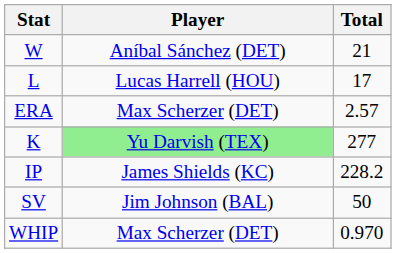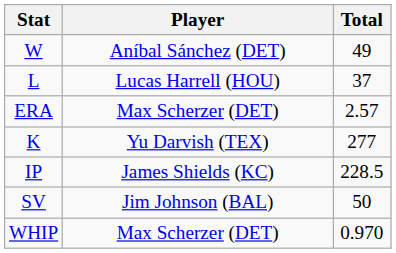W | Total: 21 -> 49
L | Total: 17 -> 37
K | Player: lightgreen background -> no background
IP | Total: 228.2 -> 228.5
